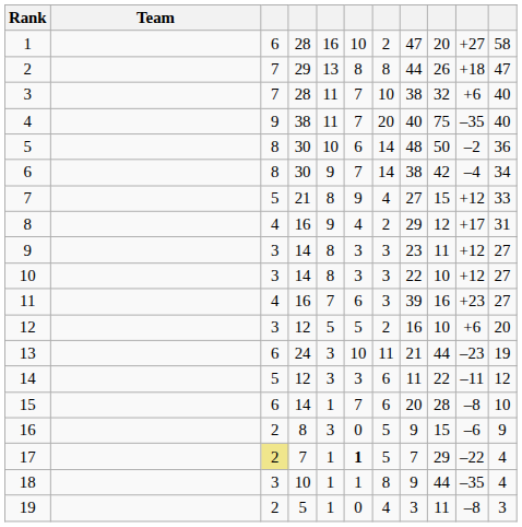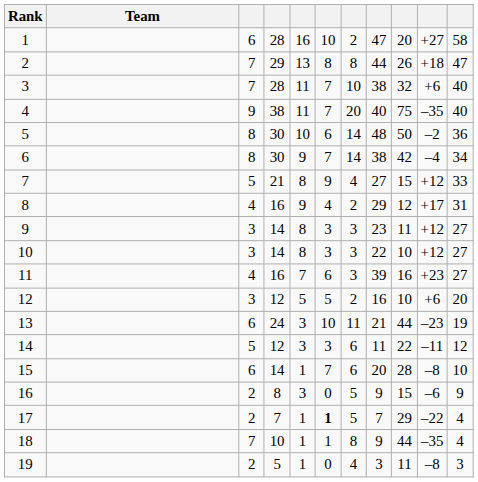17 | column 3: khaki background -> no background
18 | column 3: 3 -> 7
